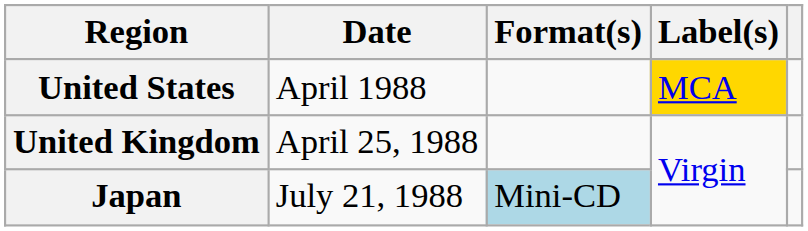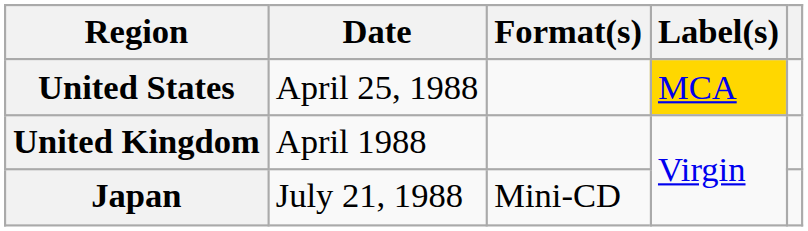United States | Date: April 1988 -> April 25, 1988
United Kingdom | Date: April 25, 1988 -> April 1988
Japan | Format(s): lightblue background -> no background
